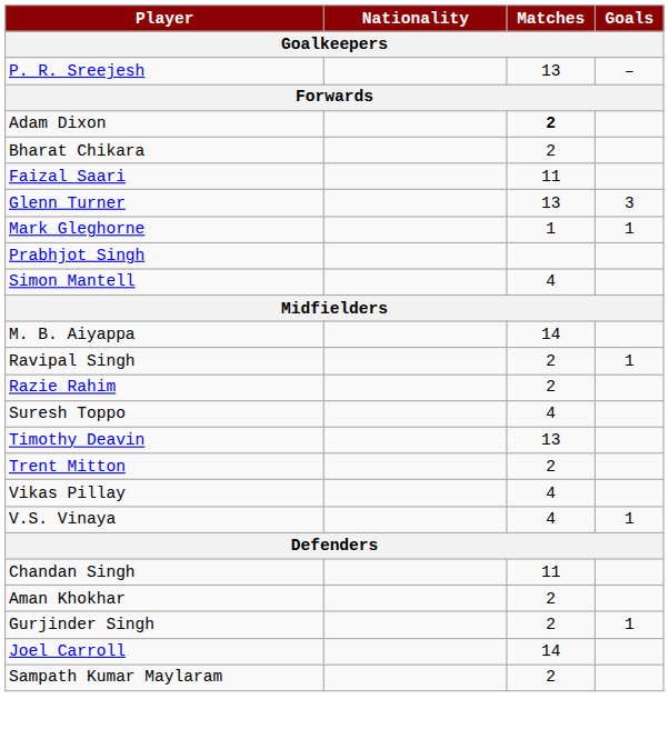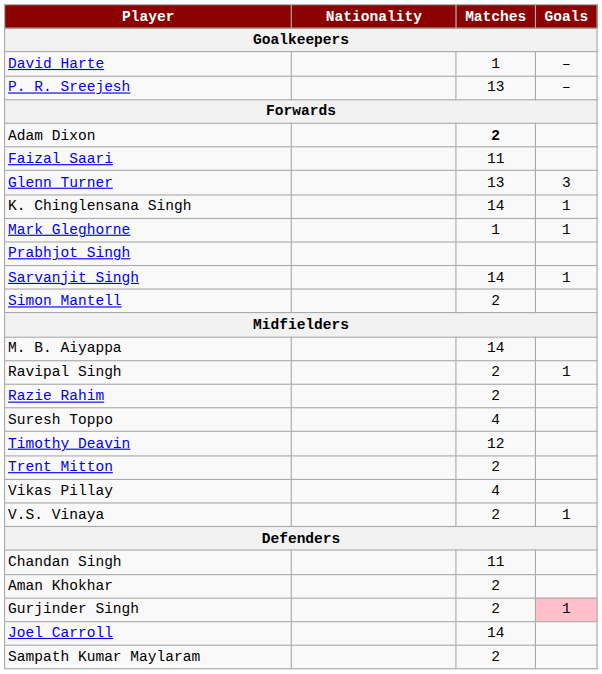+ row: David Harte | 1 | –
- row: Bharat Chikara | 2
+ row: K. Chinglensana Singh | 14 | 1
+ row: Sarvanjit Singh | 14 | 1
Simon Mantell | Matches: 4 -> 2
Timothy Deavin | Matches: 13 -> 12
V.S. Vinaya | Matches: 4 -> 2
Gurjinder Singh | Goals: no background -> pink background
